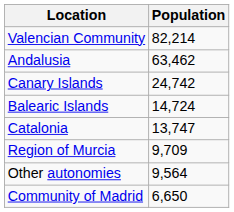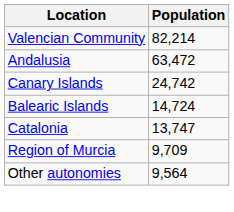Andalusia | Population: 63,462 -> 63,472
- row: Community of Madrid | 6,650
